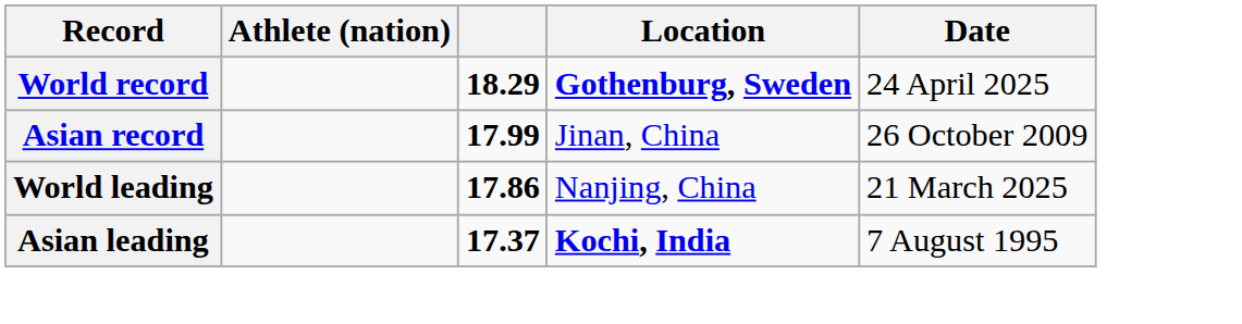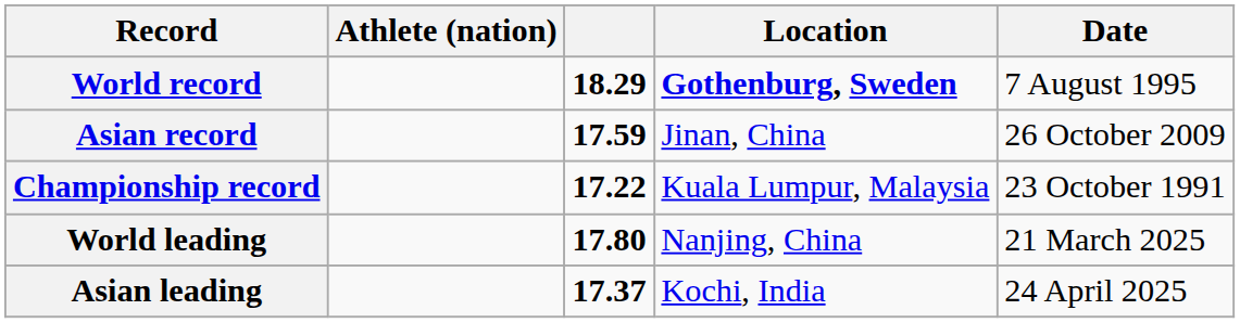World record | Date: 24 April 2025 -> 7 August 1995
Asian record | column 3: 17.99 -> 17.59
+ row: Championship record | 17.22 | Kuala Lumpur, Malaysia | 23 October 1991
World leading | column 3: 17.86 -> 17.80
Asian leading | Location: bold -> normal
Asian leading | Date: 7 August 1995 -> 24 April 2025
